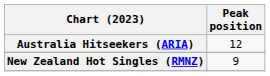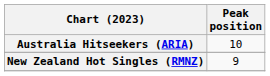Australia Hitseekers (ARIA) | Peak position: 12 -> 10
